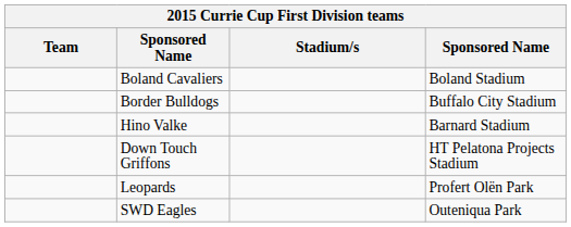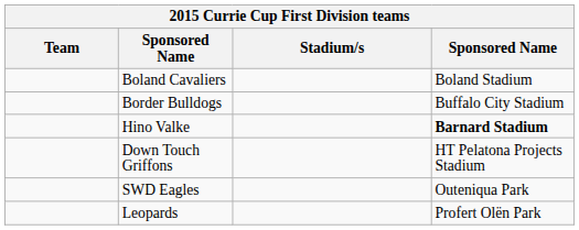Hino Valke | column 4: normal -> bold
rows swapped: Leopards <-> SWD Eagles
